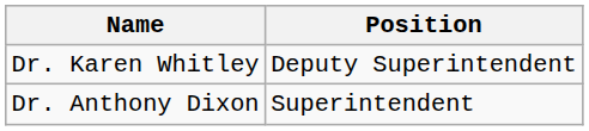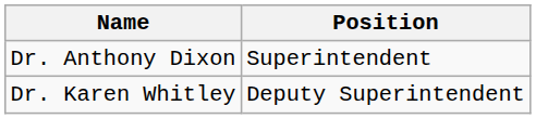rows swapped: Dr. Anthony Dixon <-> Dr. Karen Whitley
